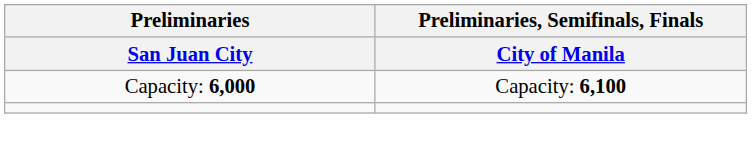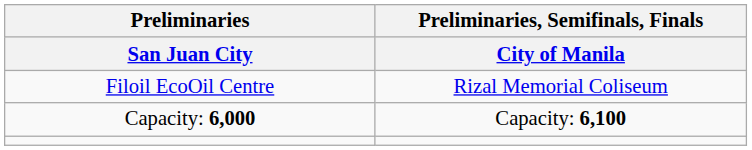+ row: Filoil EcoOil Centre | Rizal Memorial Coliseum
